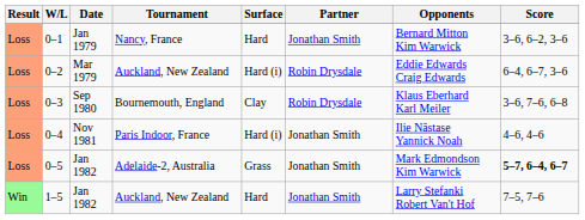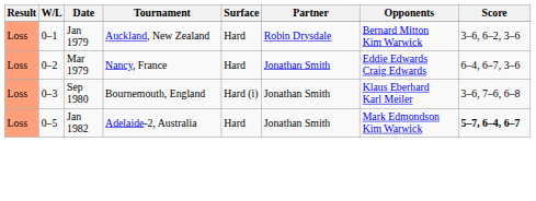0–1 | Tournament: Nancy, France -> Auckland, New Zealand
0–1 | Partner: Jonathan Smith -> Robin Drysdale
0–2 | Tournament: Auckland, New Zealand -> Nancy, France
0–2 | Surface: Hard (i) -> Hard
0–2 | Partner: Robin Drysdale -> Jonathan Smith
0–3 | Surface: Clay -> Hard (i)
0–3 | Partner: Robin Drysdale -> Jonathan Smith
- row: Loss | 0–4 | Nov 1981 | Paris Indoor, France | Hard (i) | Jonathan Smith | Ilie Năstase Yannick Noah | 4–6, 4–6
0–5 | Surface: Grass -> Hard
- row: Win | 1–5 | Jan 1982 | Auckland, New Zealand | Hard | Jonathan Smith | Larry Stefanki Robert Van't Hof | 7–5, 7–6
